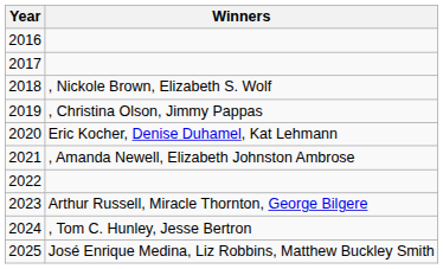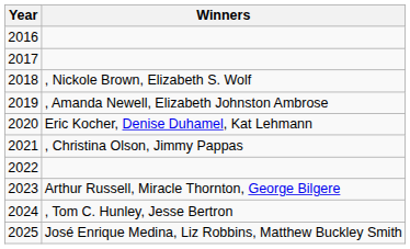2019 | Winners: , Christina Olson, Jimmy Pappas -> , Amanda Newell, Elizabeth Johnston Ambrose
2021 | Winners: , Amanda Newell, Elizabeth Johnston Ambrose -> , Christina Olson, Jimmy Pappas
